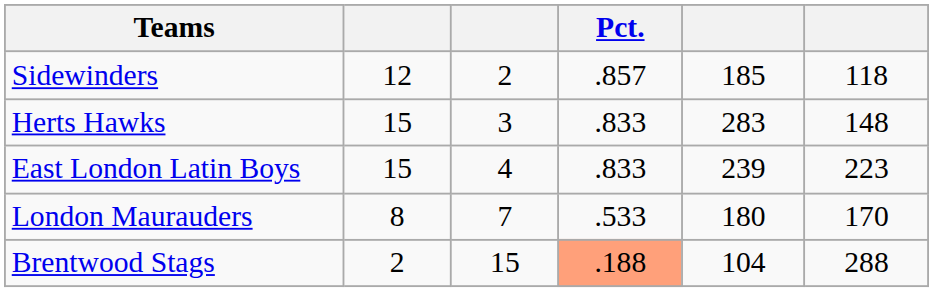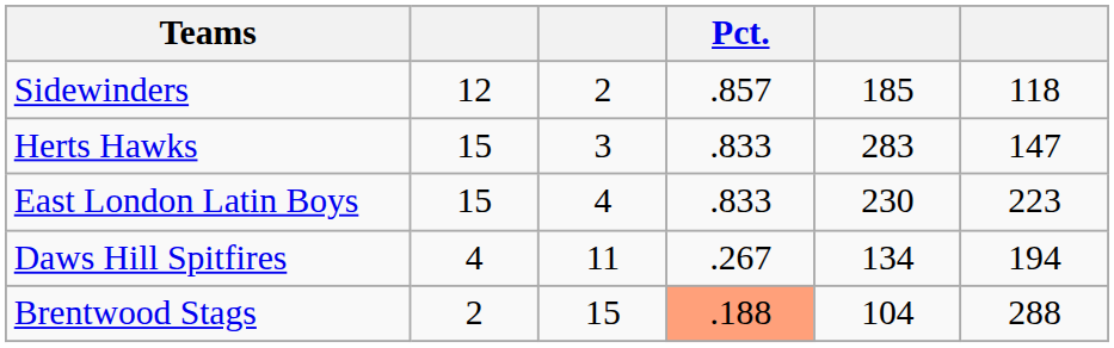Herts Hawks | column 6: 148 -> 147
East London Latin Boys | column 5: 239 -> 230
- row: London Maurauders | 8 | 7 | .533 | 180 | 170
+ row: Daws Hill Spitfires | 4 | 11 | .267 | 134 | 194
